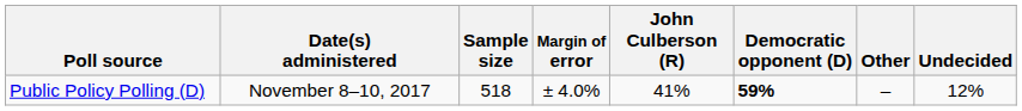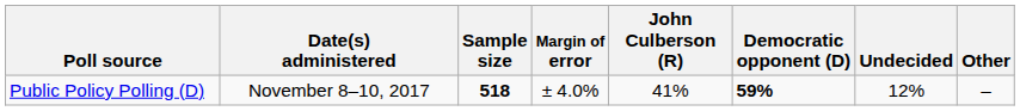columns swapped: Other <-> Undecided
Public Policy Polling (D) | Sample size: normal -> bold
